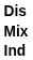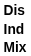rows swapped: Mix <-> Ind
